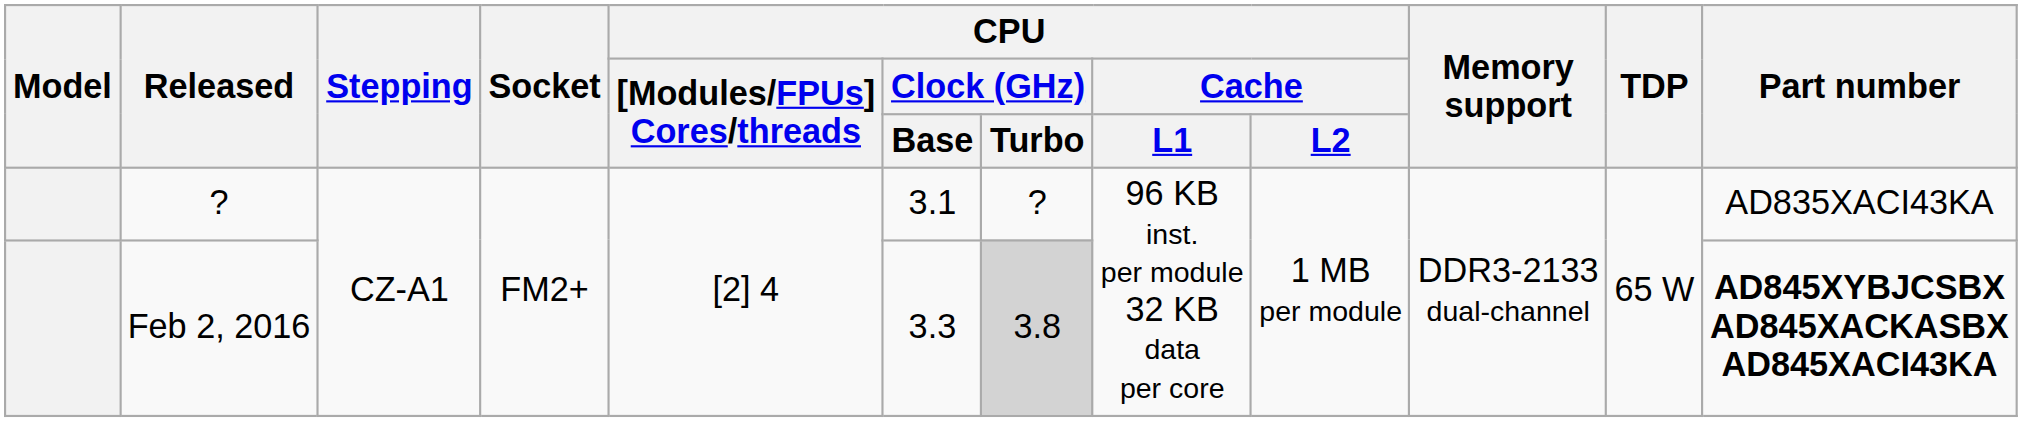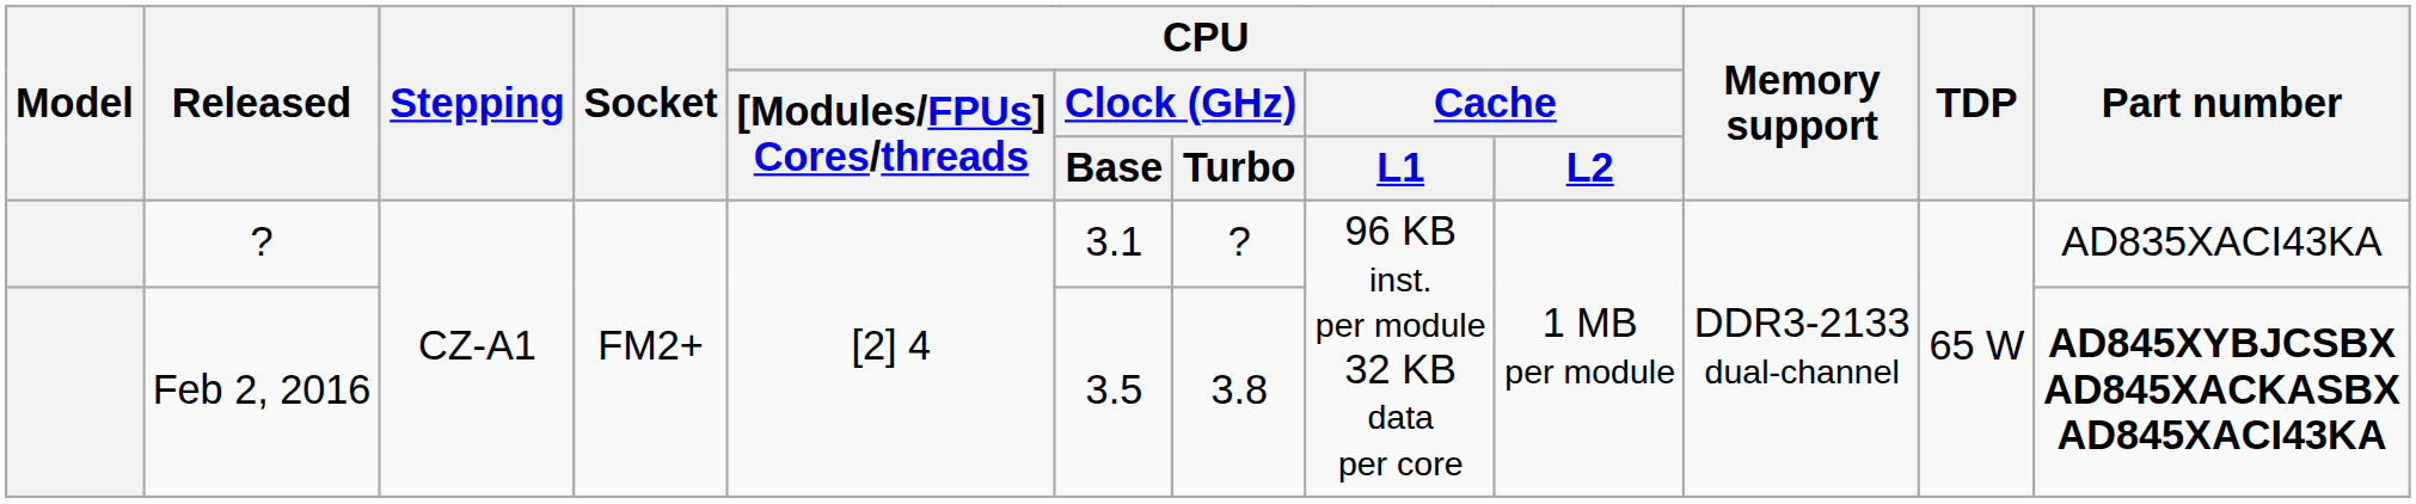Feb 2, 2016 | CPU / Clock (GHz) / Base: 3.3 -> 3.5
Feb 2, 2016 | CPU / Clock (GHz) / Turbo: lightgrey background -> no background
